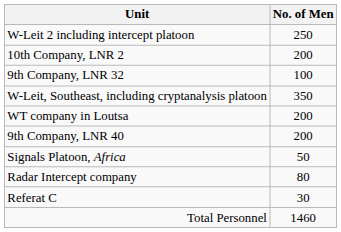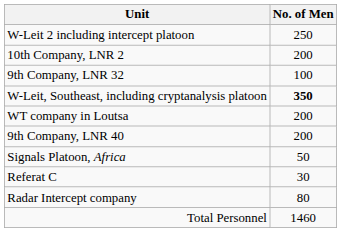W-Leit, Southeast, including cryptanalysis platoon | No. of Men: normal -> bold
rows swapped: Radar Intercept company <-> Referat C
